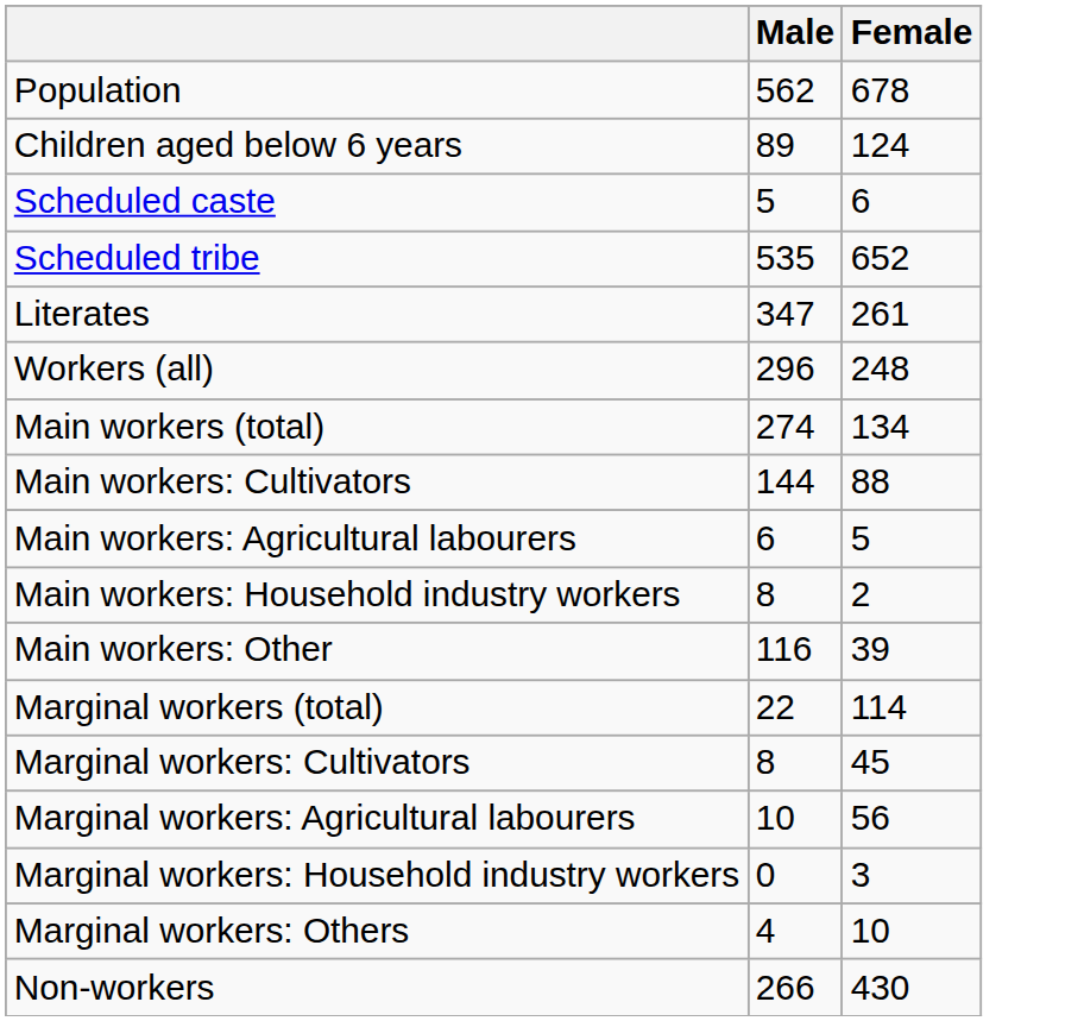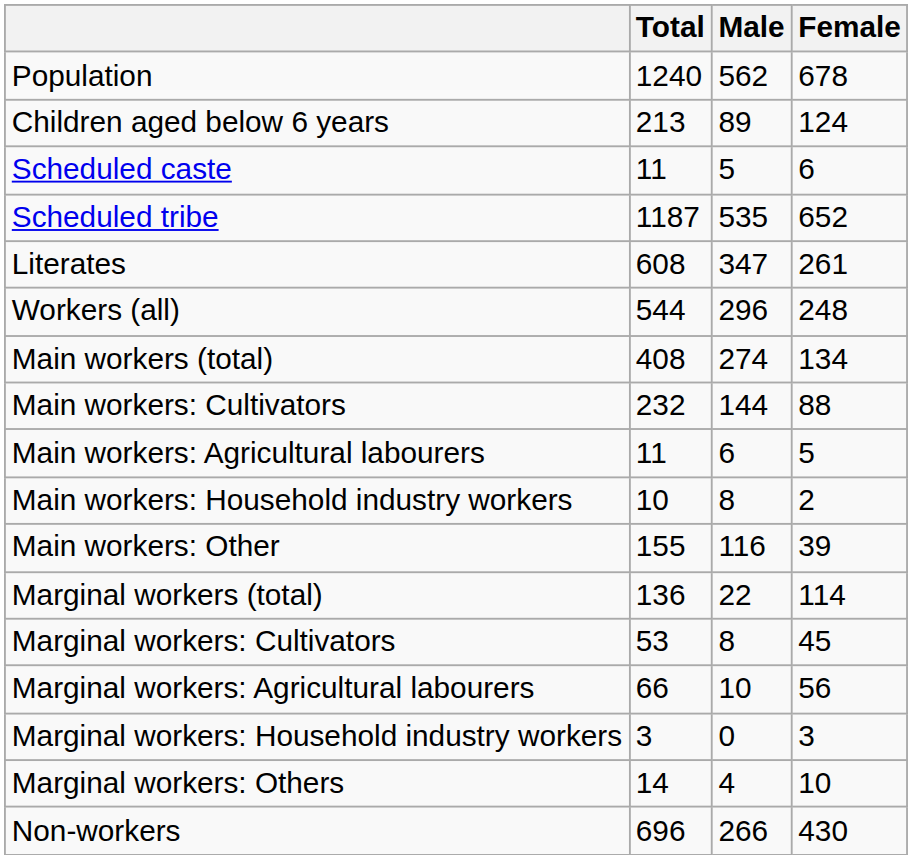+ column: Total | 1240 | 213 | 11 | 1187 | 608 | 544 | 408 | 232 | 11 | 10 | 155 | 136 | 53 | 66 | 3 | 14 | 696
